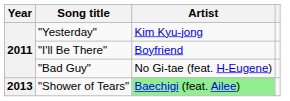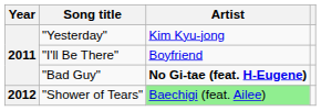"Bad Guy" | Artist: normal -> bold
"Shower of Tears" | Year: 2013 -> 2012
